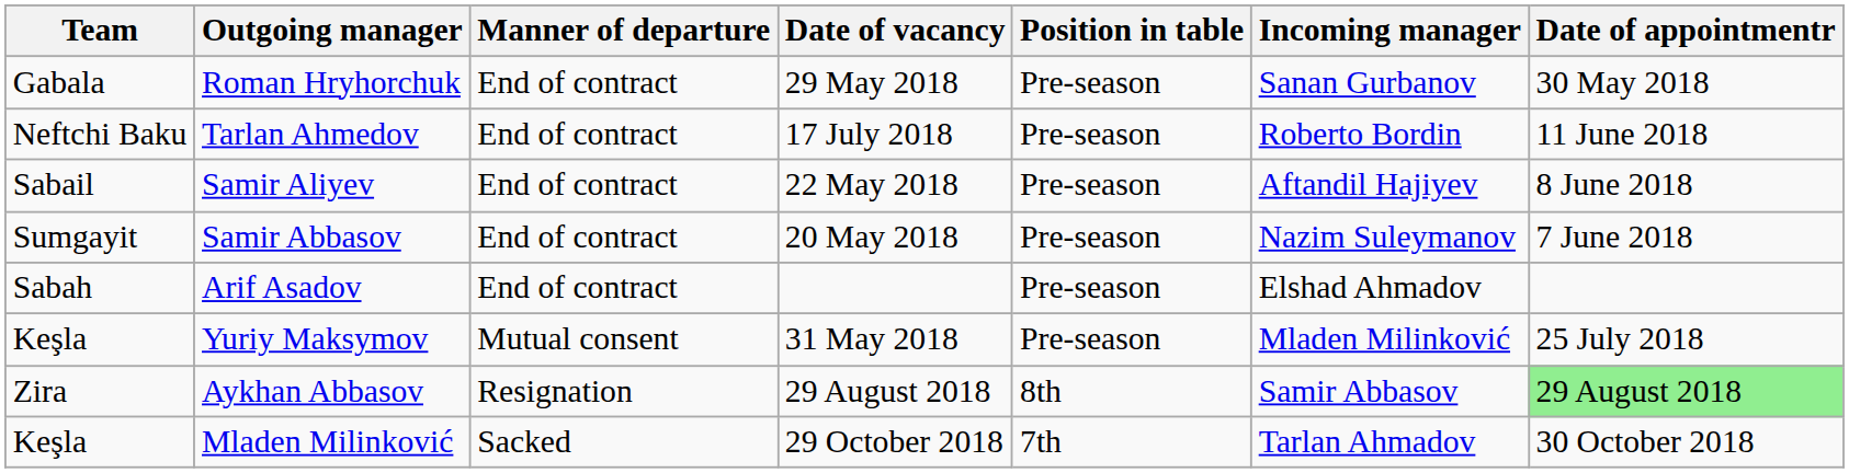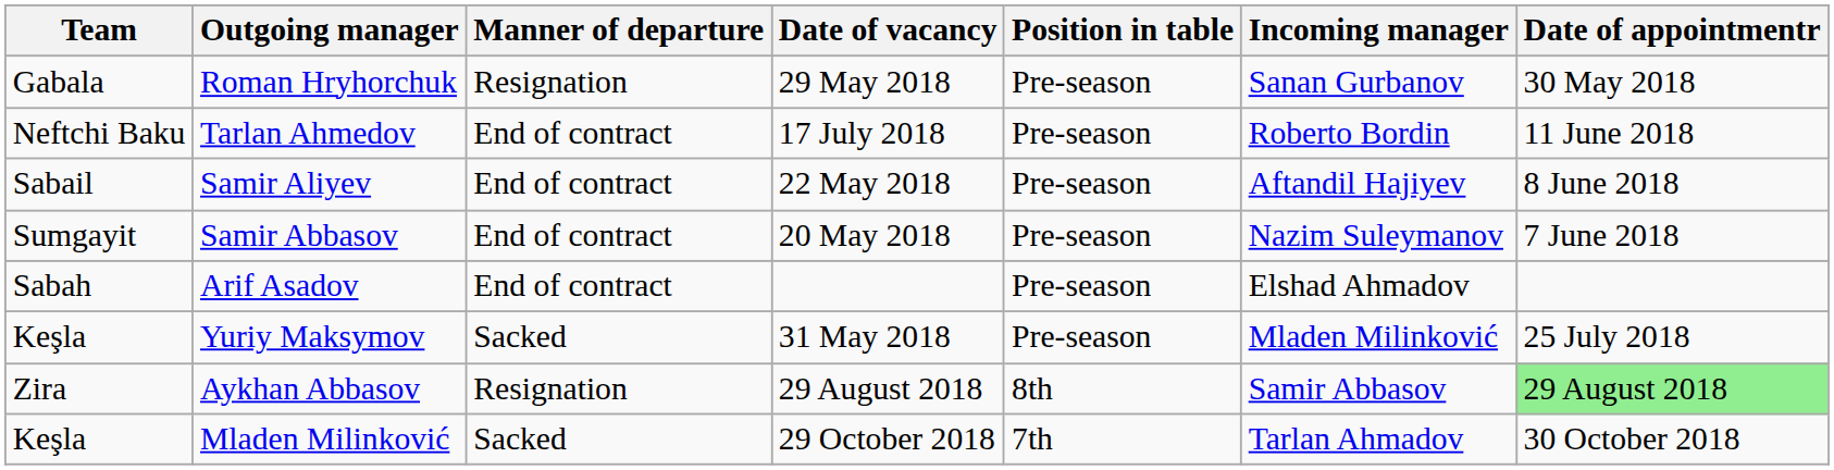Roman Hryhorchuk | Manner of departure: End of contract -> Resignation
Yuriy Maksymov | Manner of departure: Mutual consent -> Sacked
